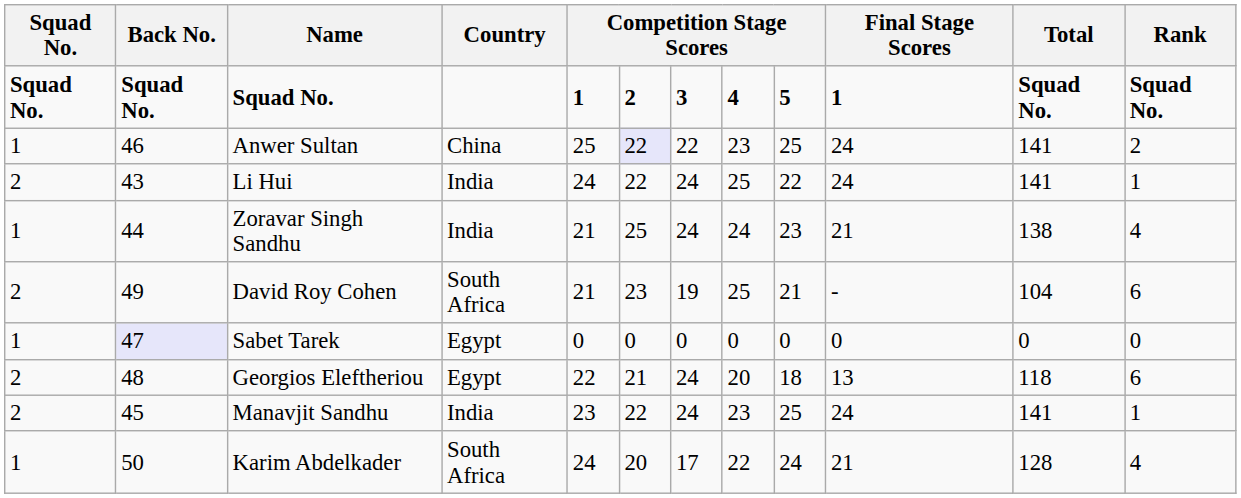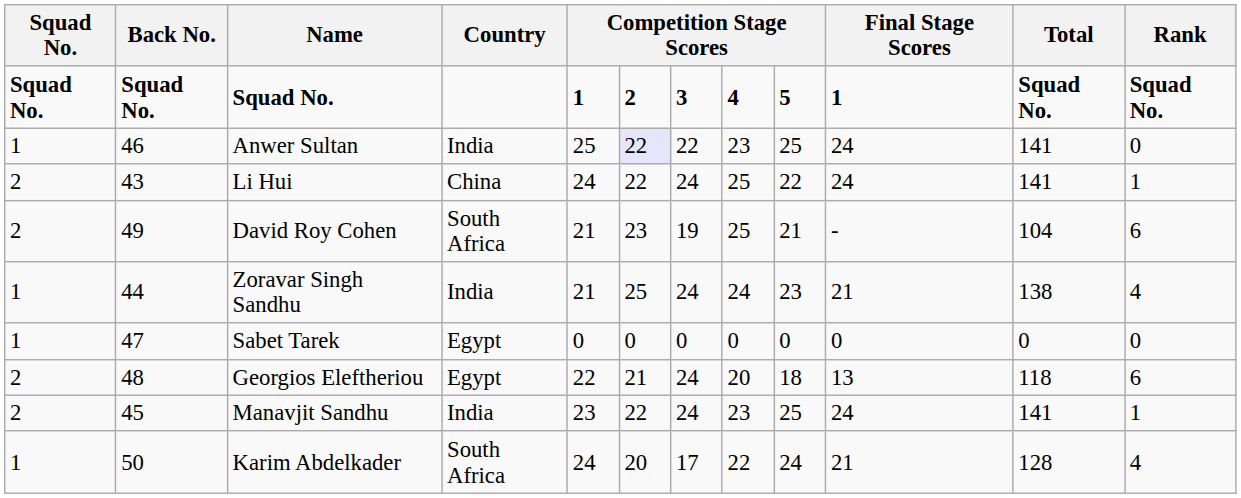Anwer Sultan | Country: China -> India
Anwer Sultan | Rank: 2 -> 0
Li Hui | Country: India -> China
rows swapped: David Roy Cohen <-> Zoravar Singh Sandhu
Sabet Tarek | Back No.: lavender background -> no background
